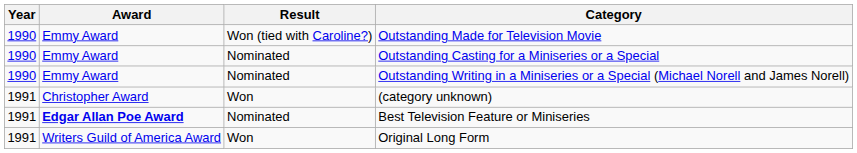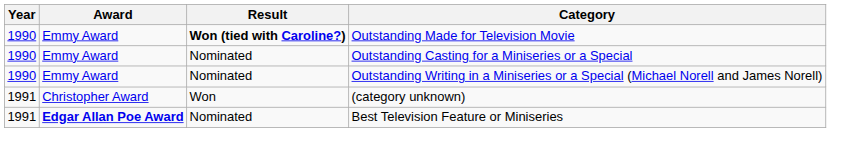Outstanding Made for Television Movie | Result: normal -> bold
- row: 1991 | Writers Guild of America Award | Won | Original Long Form
